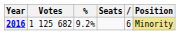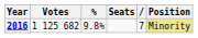2016 | %: 9.2% -> 9.8%
2016 | column 5: 6 -> 7
